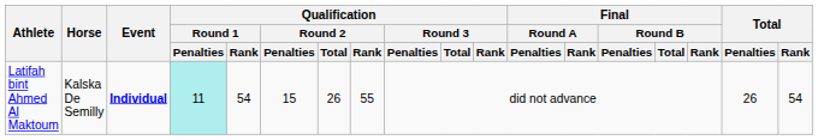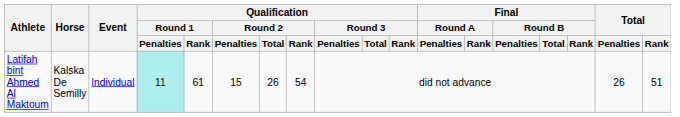Latifah bint Ahmed Al Maktoum | Event: bold -> normal
Latifah bint Ahmed Al Maktoum | Qualification / Round 1 / Rank: 54 -> 61
Latifah bint Ahmed Al Maktoum | Qualification / Round 2 / Rank: 55 -> 54
Latifah bint Ahmed Al Maktoum | Total / Rank: 54 -> 51
